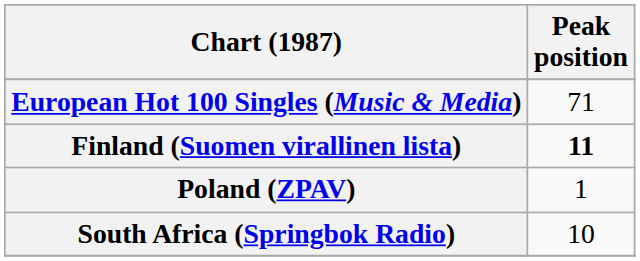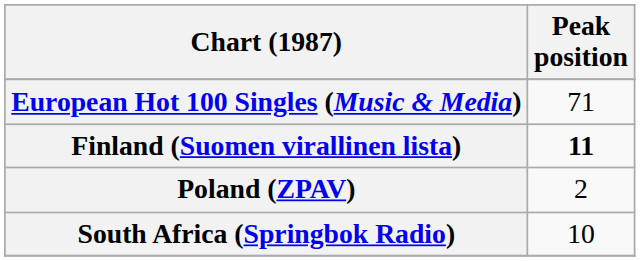Poland (ZPAV) | Peak position: 1 -> 2
